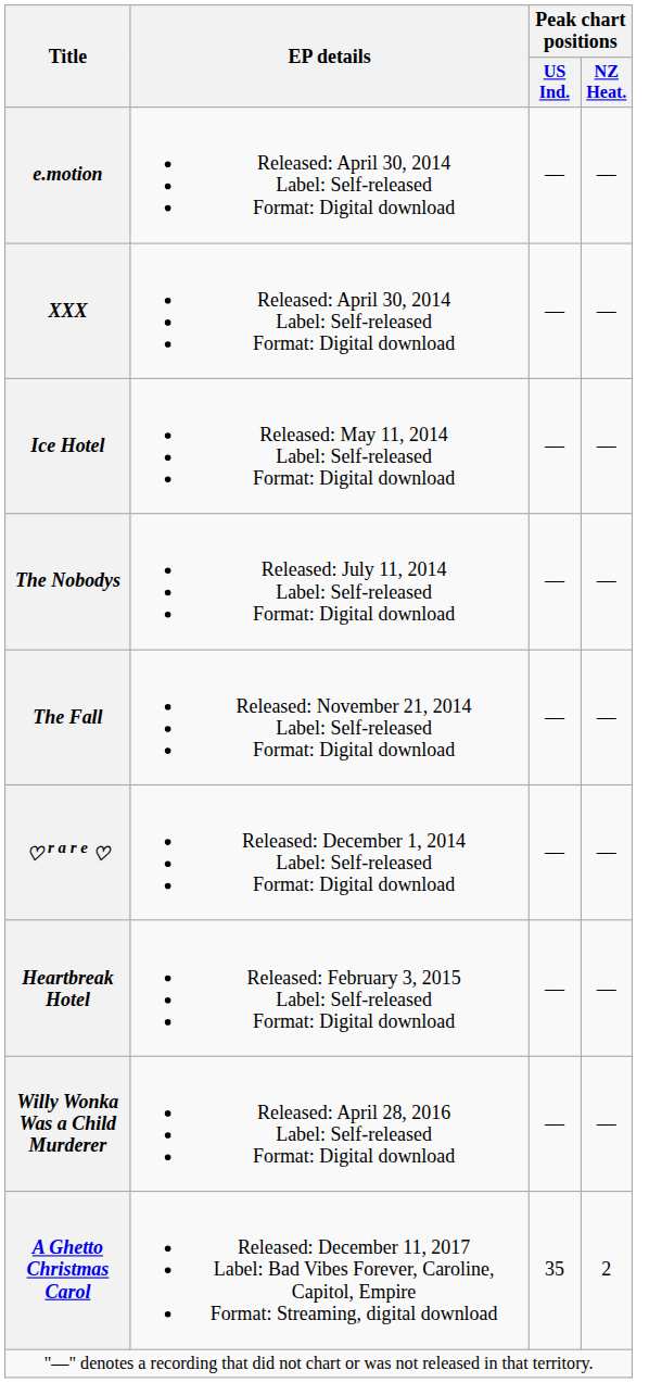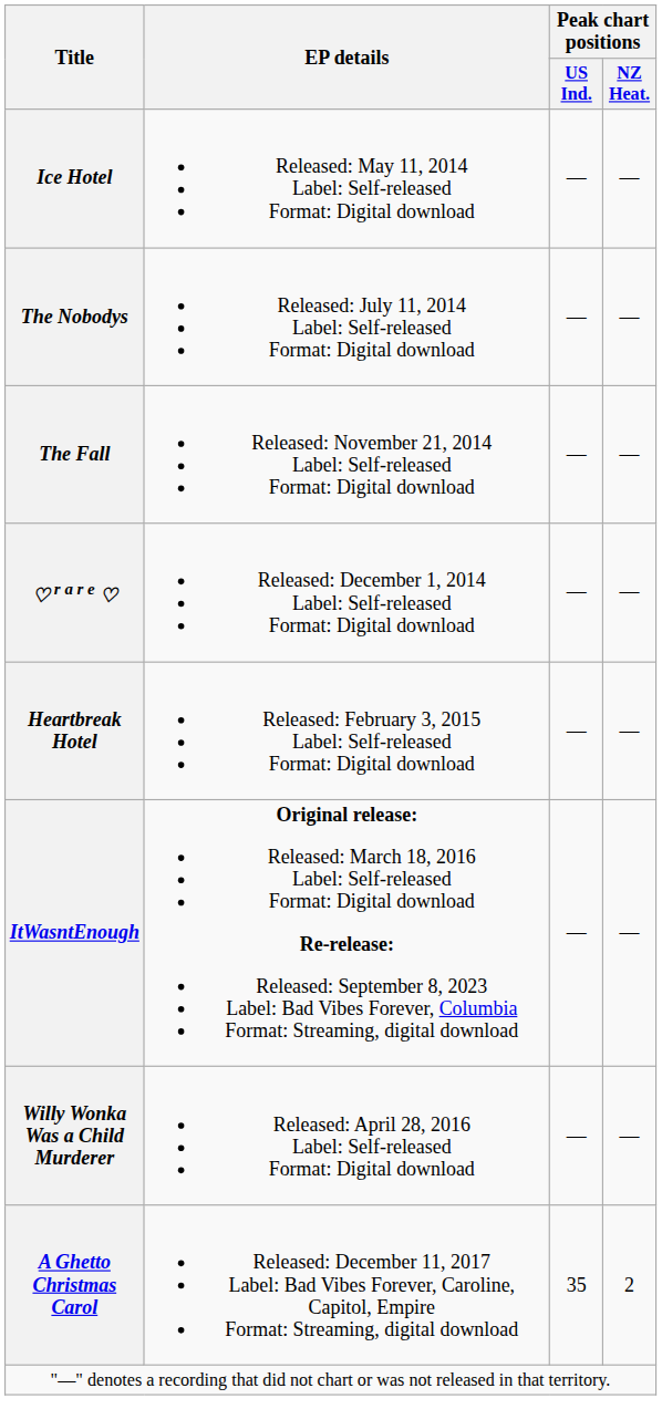- row: e.motion | Released: April 30, 2014 Label: Self-released Format: Digital download | — | —
- row: XXX | Released: April 30, 2014 Label: Self-released Format: Digital download | — | —
+ row: ItWasntEnough | Original release: Released: March 18, 2016 Label: Self-released Format: Digital download Re-release: Released: September 8, 2023 Label: Bad Vibes Forever, Columbia Format: Streaming, digital download | — | —
